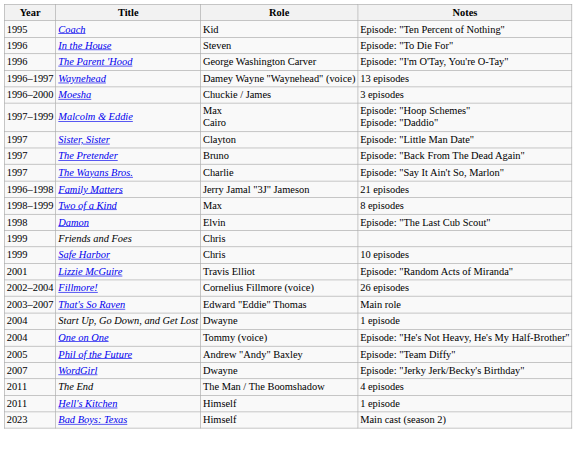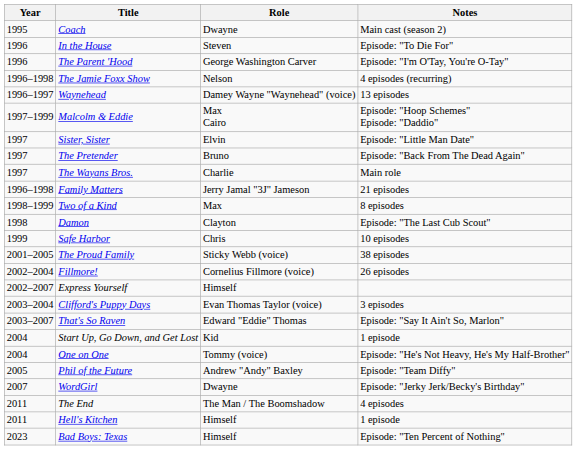Coach | Role: Kid -> Dwayne
Coach | Notes: Episode: "Ten Percent of Nothing" -> Main cast (season 2)
+ row: 1996–1998 | The Jamie Foxx Show | Nelson | 4 episodes (recurring)
- row: 1996–2000 | Moesha | Chuckie / James | 3 episodes
Sister, Sister | Role: Clayton -> Elvin
The Wayans Bros. | Notes: Episode: "Say It Ain't So, Marlon" -> Main role
Damon | Role: Elvin -> Clayton
- row: 1999 | Friends and Foes | Chris
- row: 2001 | Lizzie McGuire | Travis Elliot | Episode: "Random Acts of Miranda"
+ row: 2001–2005 | The Proud Family | Sticky Webb (voice) | 38 episodes
+ row: 2002–2007 | Express Yourself | Himself
+ row: 2003–2004 | Clifford's Puppy Days | Evan Thomas Taylor (voice) | 3 episodes
That's So Raven | Notes: Main role -> Episode: "Say It Ain't So, Marlon"
Start Up, Go Down, and Get Lost | Role: Dwayne -> Kid
Bad Boys: Texas | Notes: Main cast (season 2) -> Episode: "Ten Percent of Nothing"
